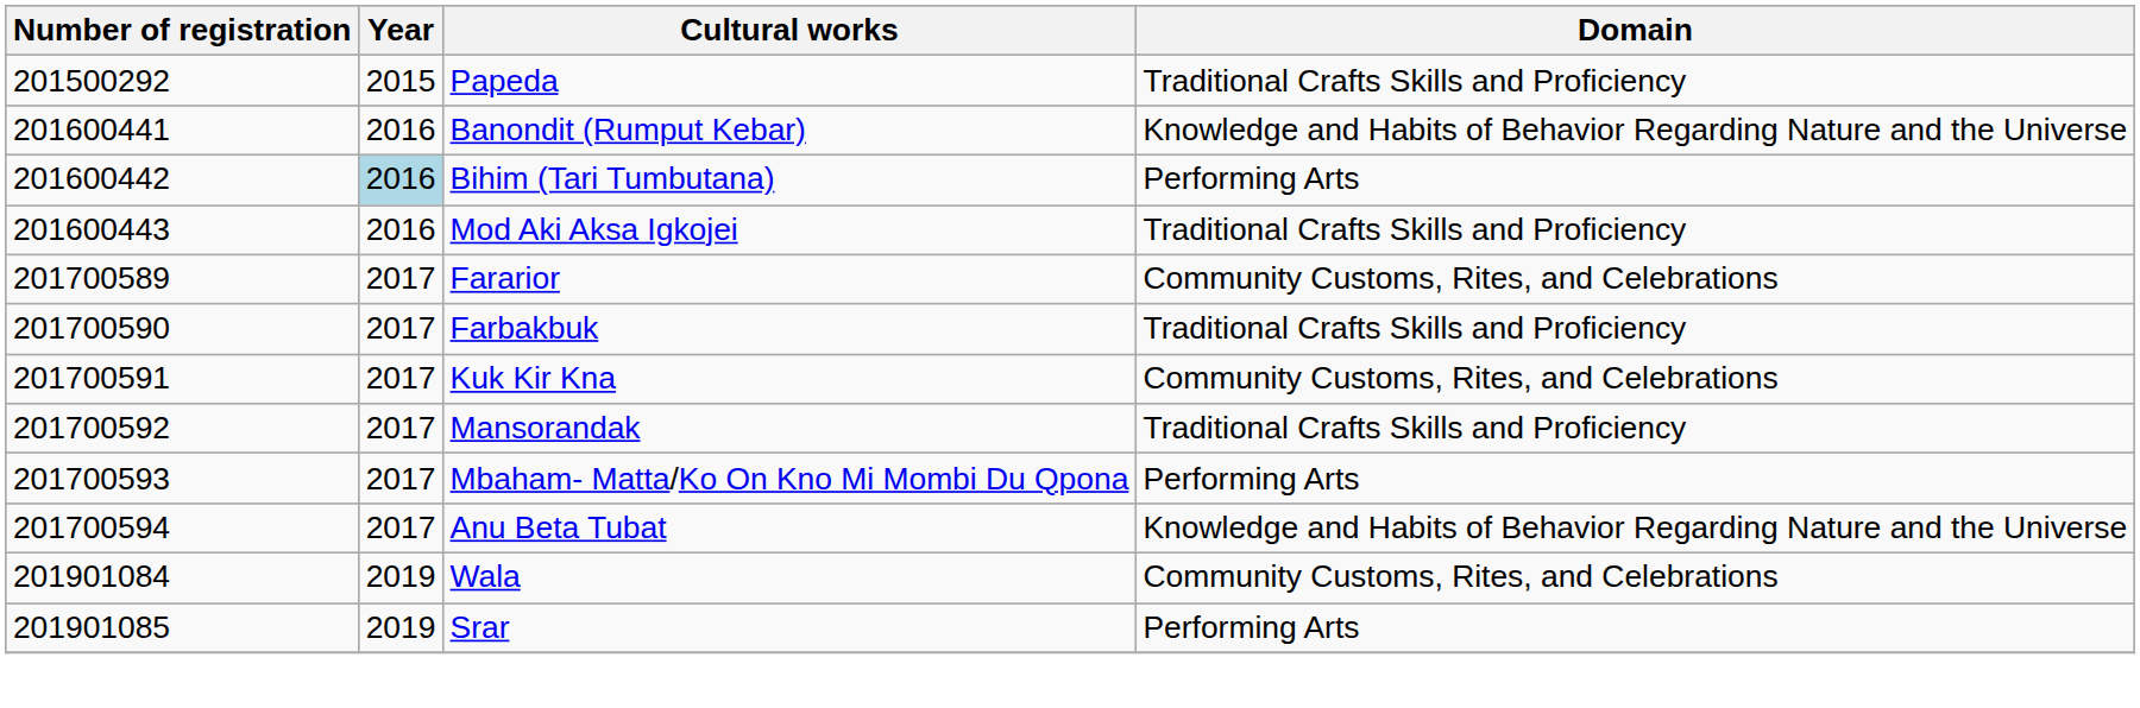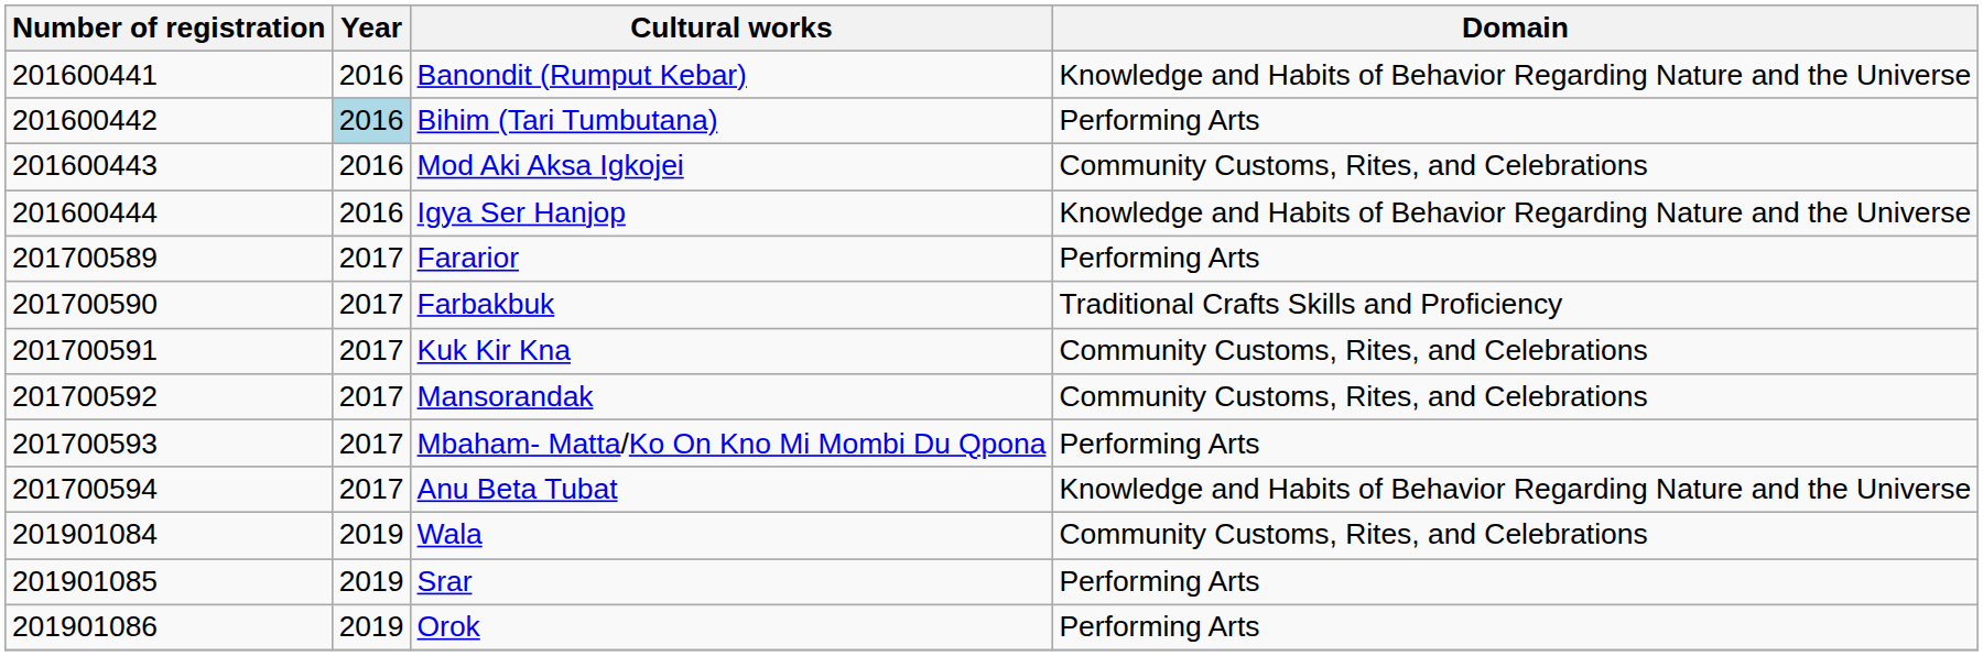- row: 201500292 | 2015 | Papeda | Traditional Crafts Skills and Proficiency
Mod Aki Aksa Igkojei | Domain: Traditional Crafts Skills and Proficiency -> Community Customs, Rites, and Celebrations
+ row: 201600444 | 2016 | Igya Ser Hanjop | Knowledge and Habits of Behavior Regarding Nature and the Universe
Fararior | Domain: Community Customs, Rites, and Celebrations -> Performing Arts
Mansorandak | Domain: Traditional Crafts Skills and Proficiency -> Community Customs, Rites, and Celebrations
+ row: 201901086 | 2019 | Orok | Performing Arts
